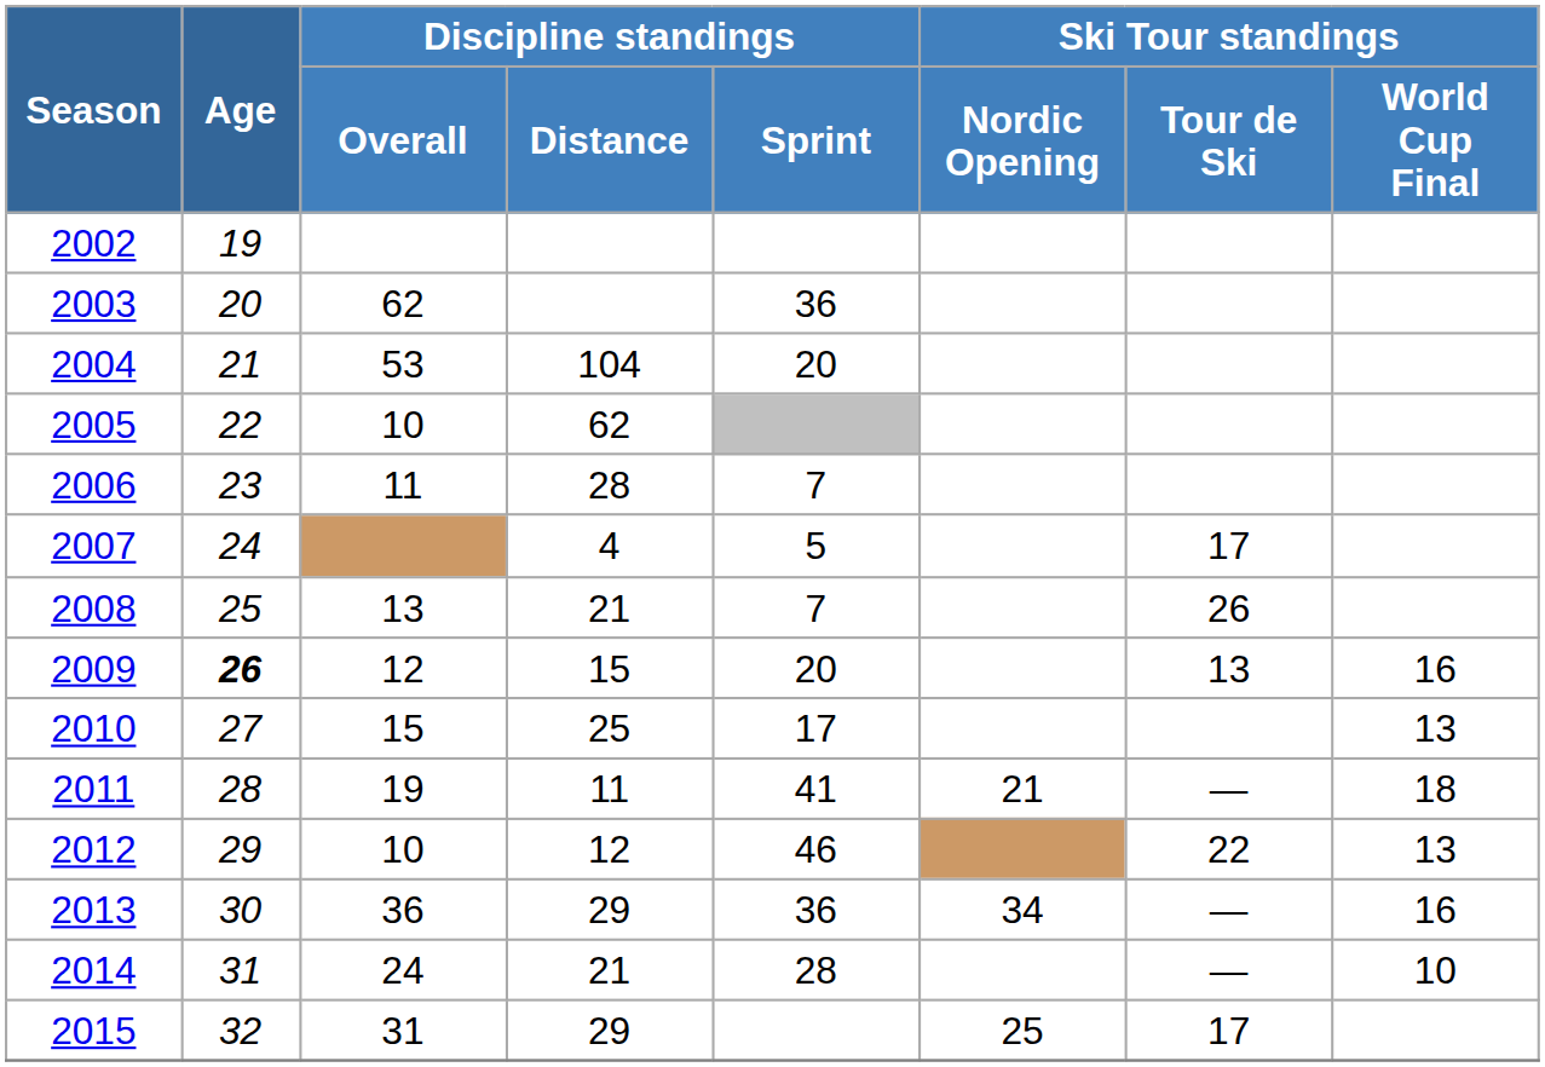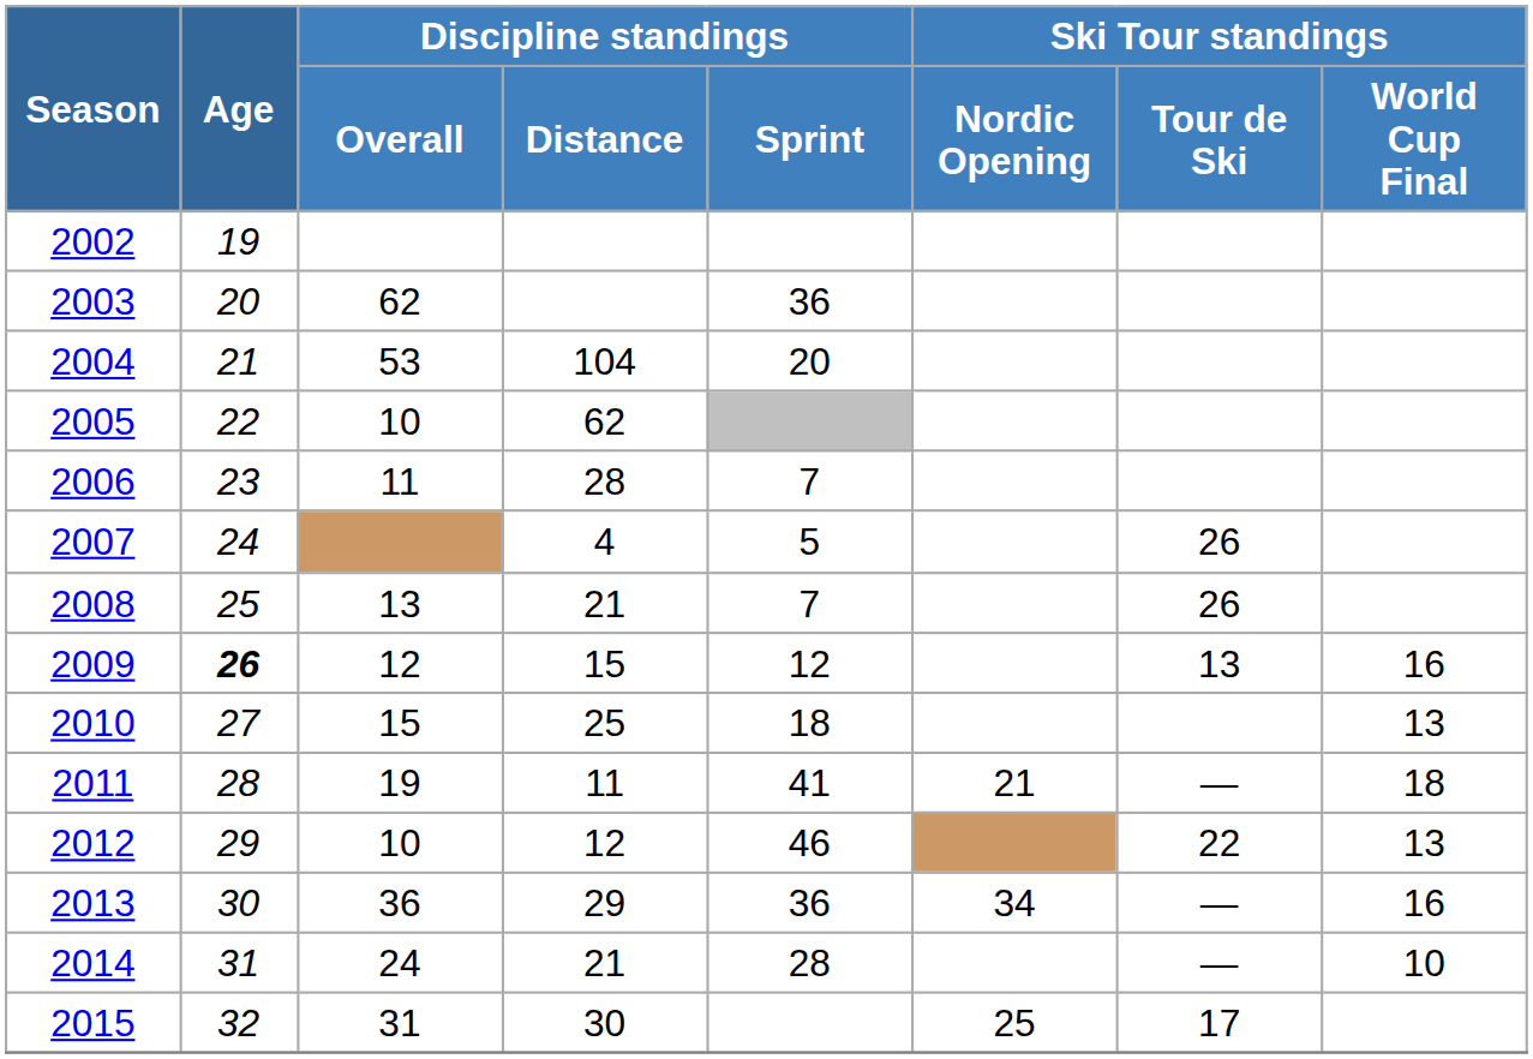2007 | Ski Tour standings / Tour de Ski: 17 -> 26
2009 | Discipline standings / Sprint: 20 -> 12
2010 | Discipline standings / Sprint: 17 -> 18
2015 | Discipline standings / Distance: 29 -> 30
